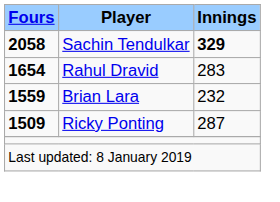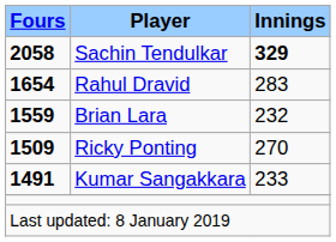Ricky Ponting | Innings: 287 -> 270
+ row: 1491 | Kumar Sangakkara | 233
